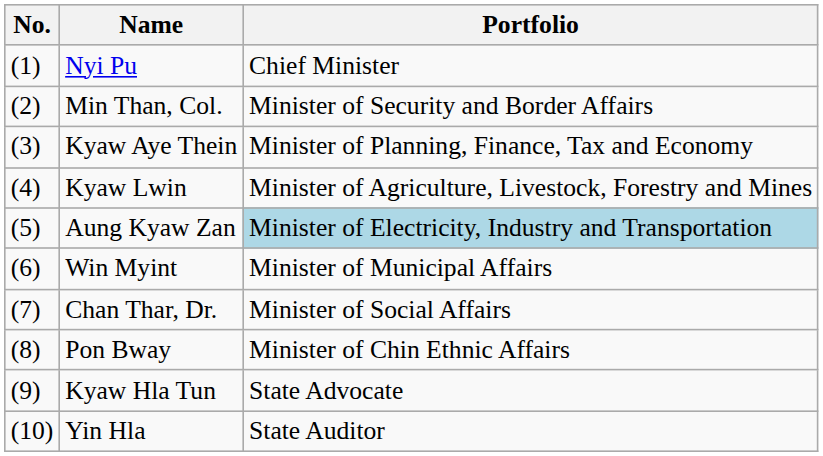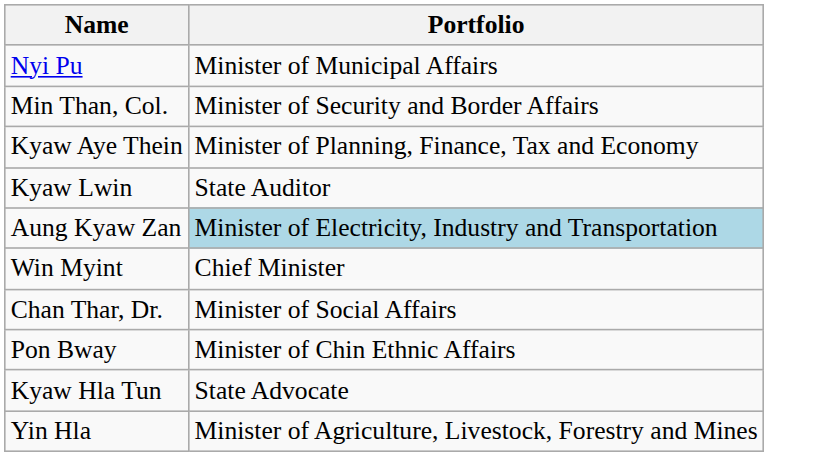- column: No. | (1) | (2) | (3) | (4) | (5) | (6) | (7) | (8) | (9) | (10)
Nyi Pu | Portfolio: Chief Minister -> Minister of Municipal Affairs
Kyaw Lwin | Portfolio: Minister of Agriculture, Livestock, Forestry and Mines -> State Auditor
Win Myint | Portfolio: Minister of Municipal Affairs -> Chief Minister
Yin Hla | Portfolio: State Auditor -> Minister of Agriculture, Livestock, Forestry and Mines
